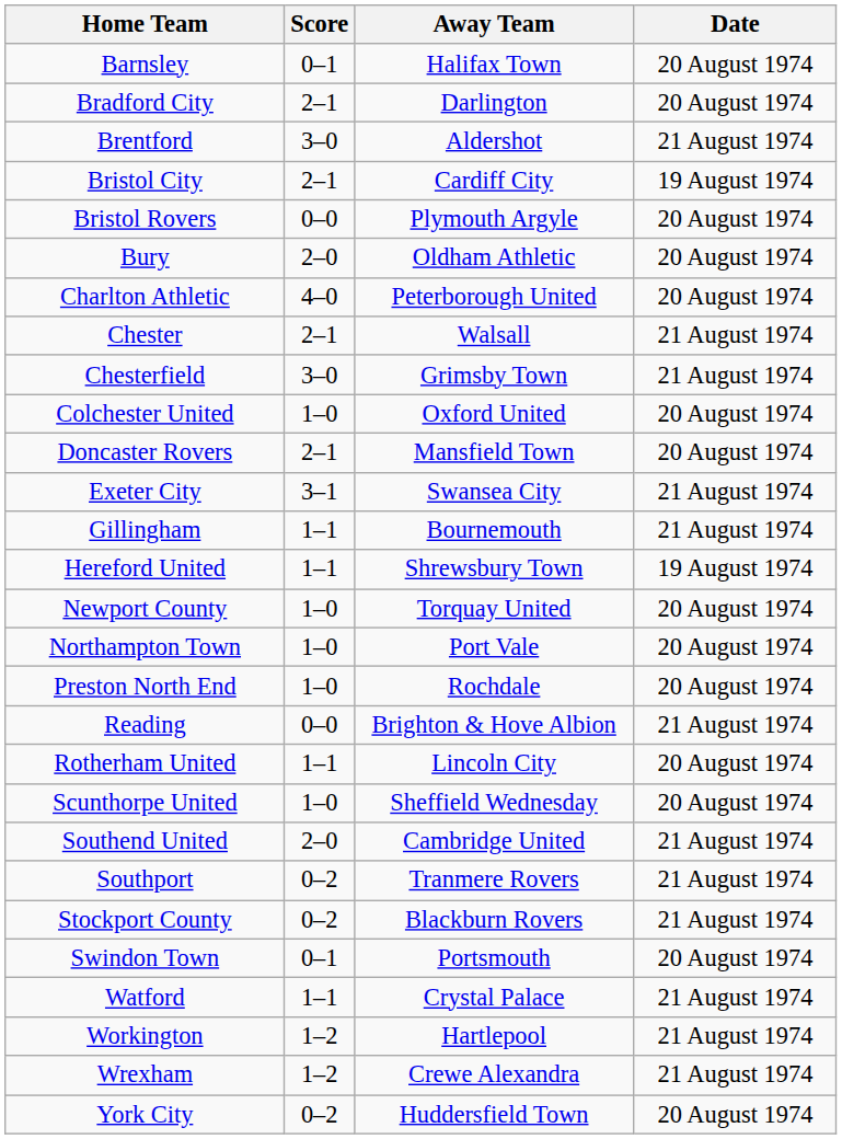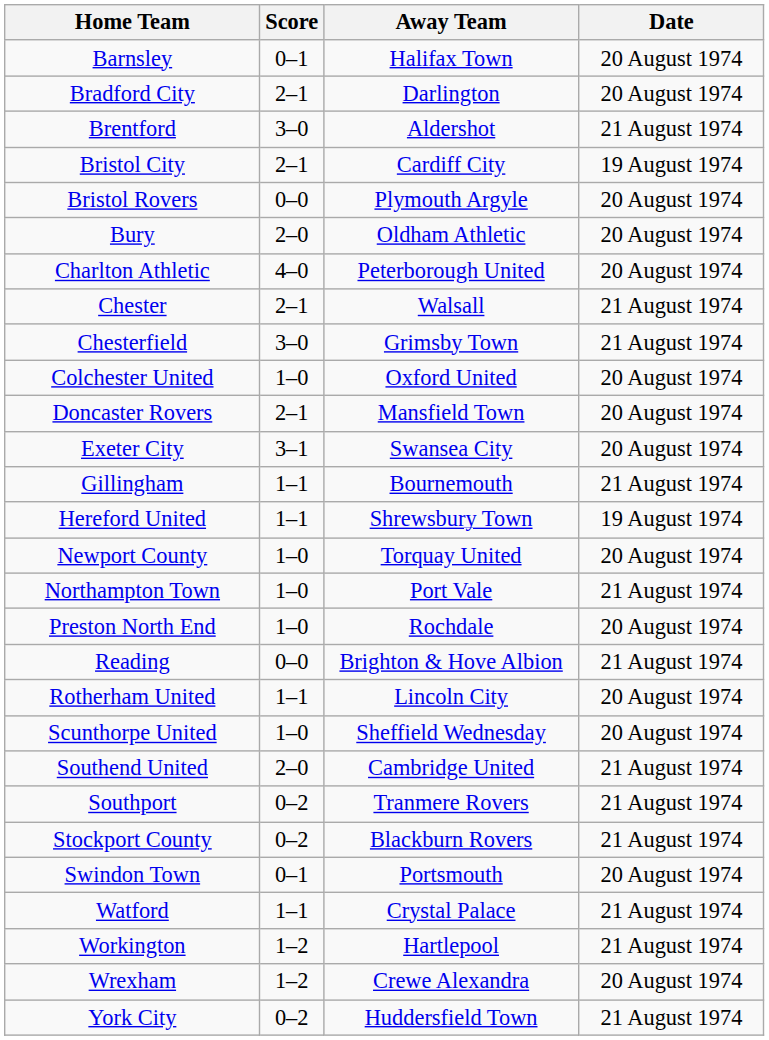Exeter City | Date: 21 August 1974 -> 20 August 1974
Northampton Town | Date: 20 August 1974 -> 21 August 1974
Wrexham | Date: 21 August 1974 -> 20 August 1974
York City | Date: 20 August 1974 -> 21 August 1974
